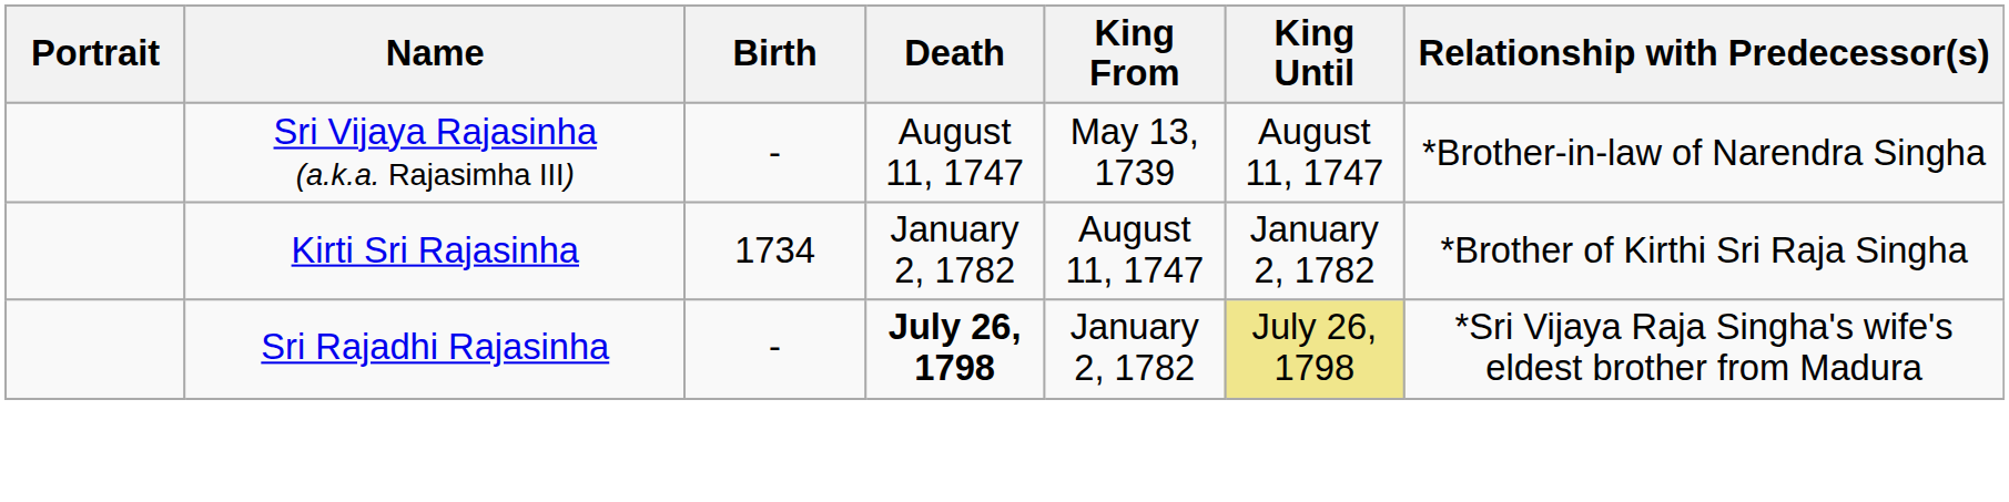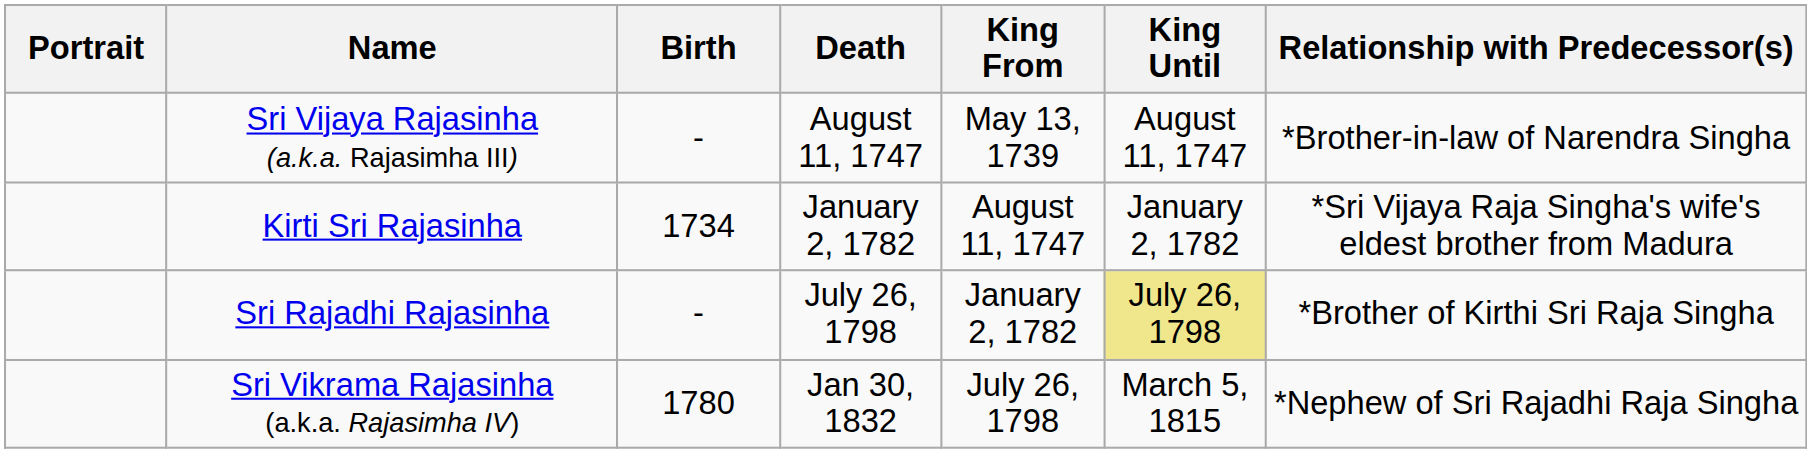Kirti Sri Rajasinha | Relationship with Predecessor(s): *Brother of Kirthi Sri Raja Singha -> *Sri Vijaya Raja Singha's wife's eldest brother from Madura
Sri Rajadhi Rajasinha | Death: bold -> normal
Sri Rajadhi Rajasinha | Relationship with Predecessor(s): *Sri Vijaya Raja Singha's wife's eldest brother from Madura -> *Brother of Kirthi Sri Raja Singha
+ row: Sri Vikrama Rajasinha (a.k.a. Rajasimha IV) | 1780 | Jan 30, 1832 | July 26, 1798 | March 5, 1815 | *Nephew of Sri Rajadhi Raja Singha
